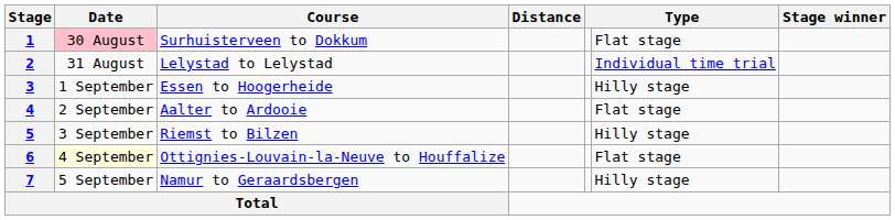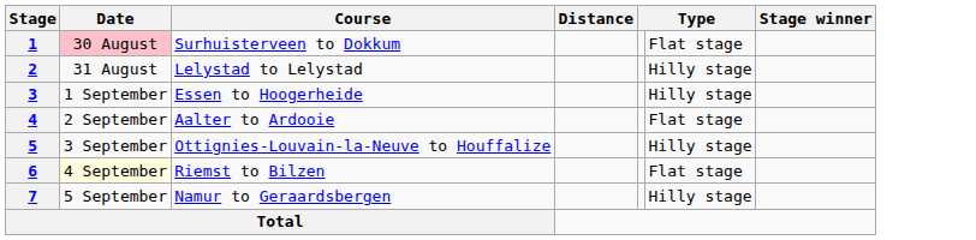2 | column 6: Individual time trial -> Hilly stage
5 | Course: Riemst to Bilzen -> Ottignies-Louvain-la-Neuve to Houffalize
6 | Course: Ottignies-Louvain-la-Neuve to Houffalize -> Riemst to Bilzen
